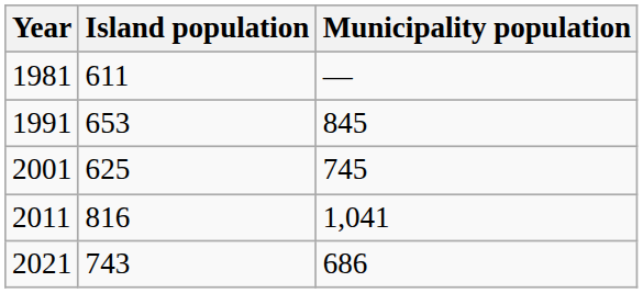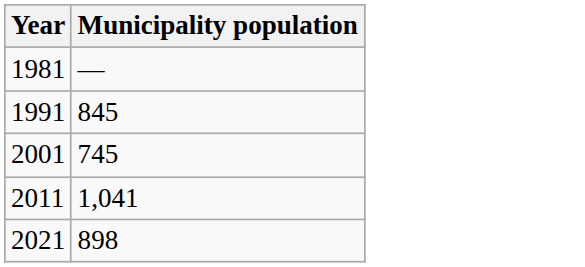- column: Island population | 611 | 653 | 625 | 816 | 743
2021 | Municipality population: 686 -> 898
